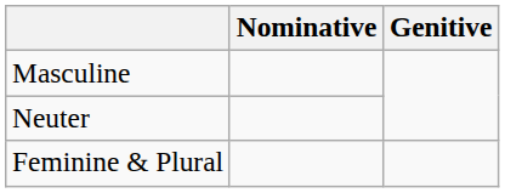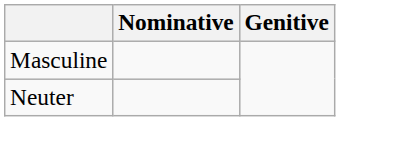- row: Feminine & Plural
